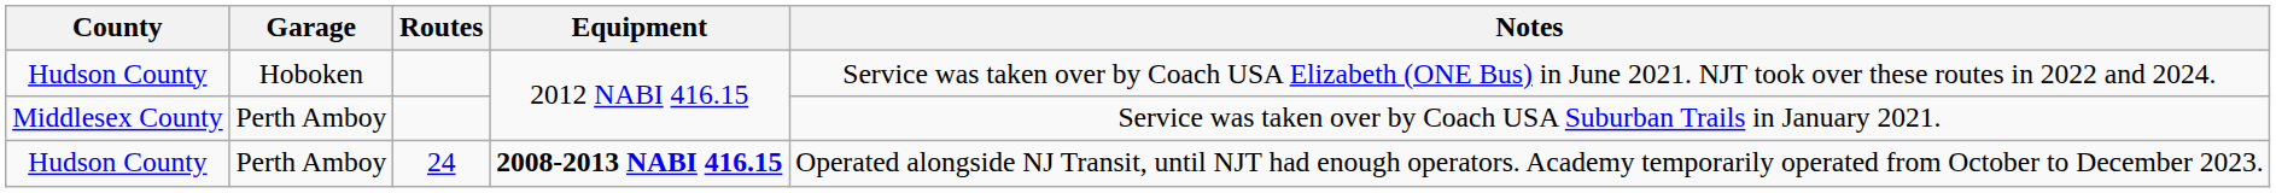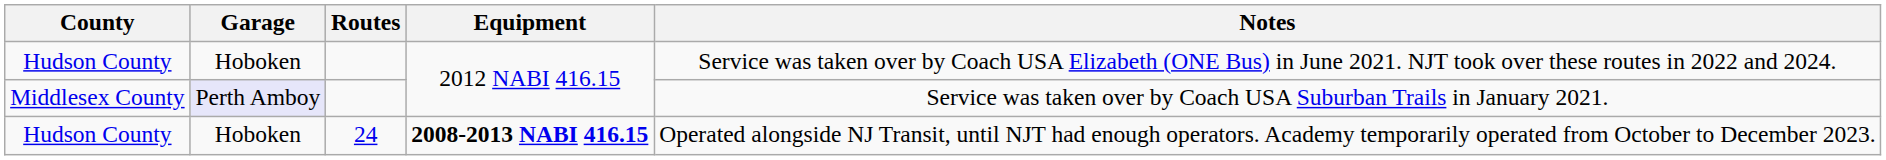Middlesex County | Garage: no background -> lavender background
Hudson County / 24 | Garage: Perth Amboy -> Hoboken
